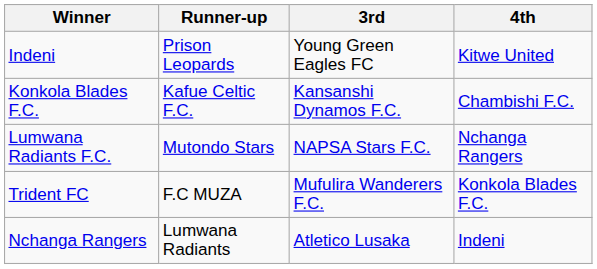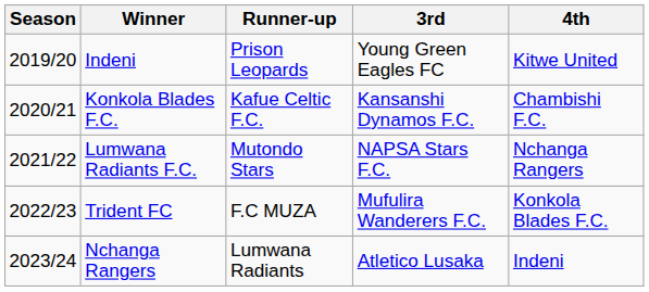+ column: Season | 2019/20 | 2020/21 | 2021/22 | 2022/23 | 2023/24
